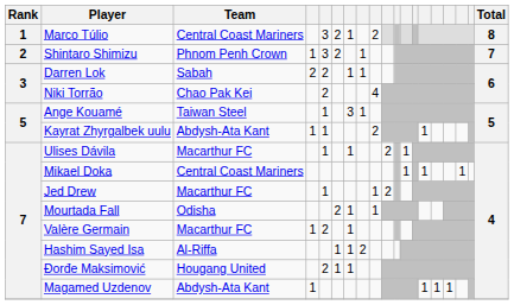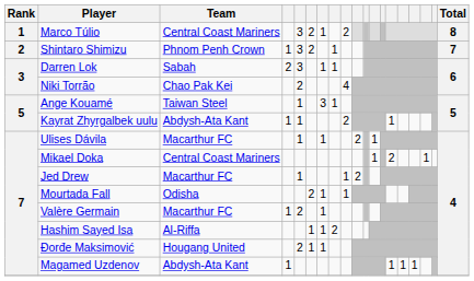Darren Lok | column 5: 2 -> 3
Mikael Doka | column 14: 1 -> 2
